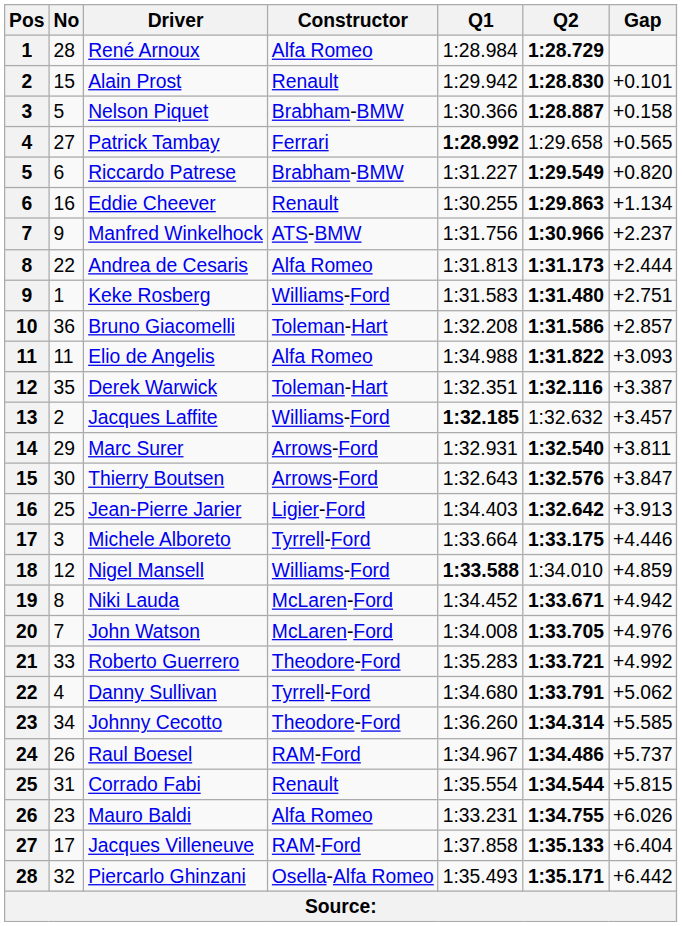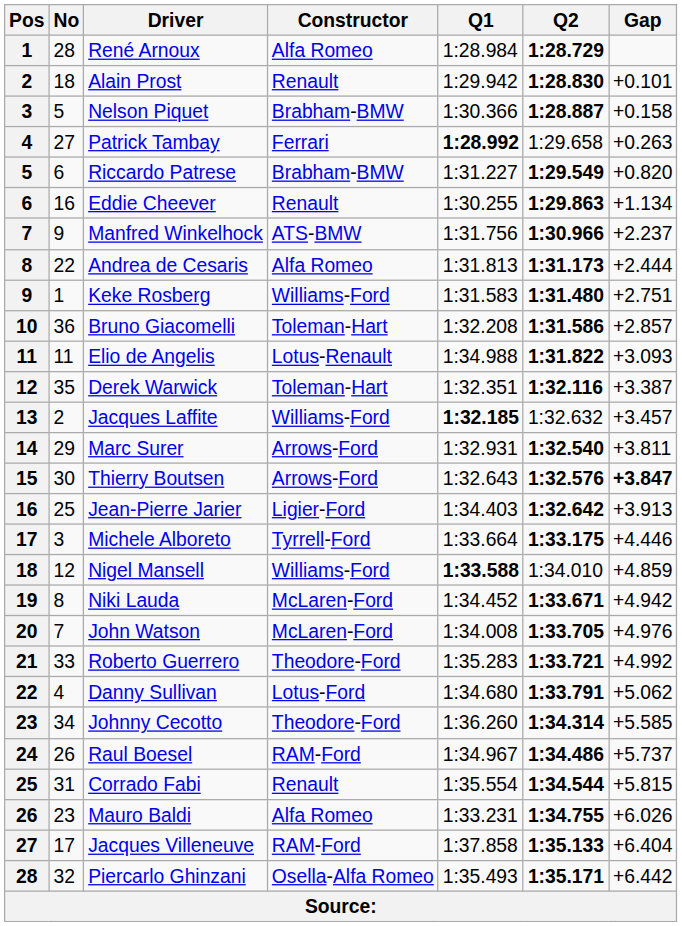Alain Prost | No: 15 -> 18
Patrick Tambay | Gap: +0.565 -> +0.263
Elio de Angelis | Constructor: Alfa Romeo -> Lotus-Renault
Thierry Boutsen | Gap: normal -> bold
Danny Sullivan | Constructor: Tyrrell-Ford -> Lotus-Ford
